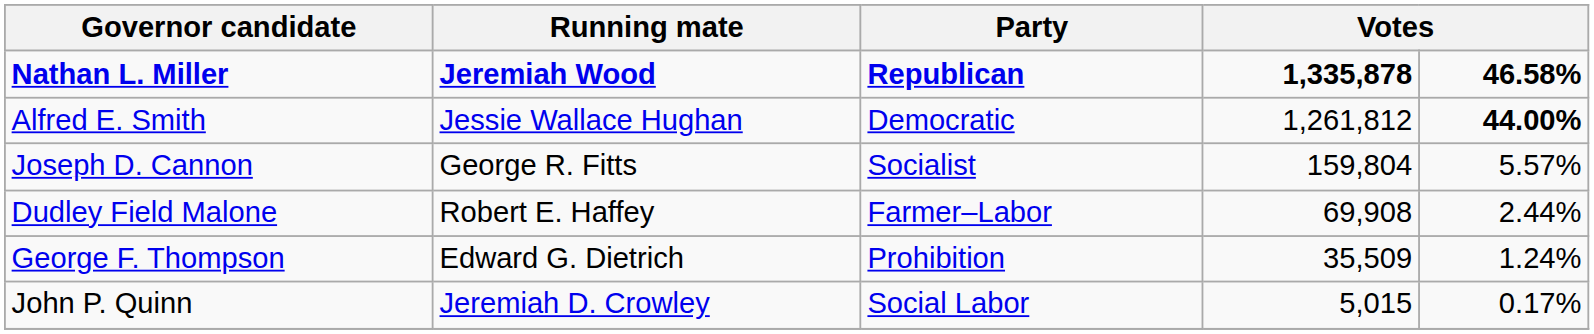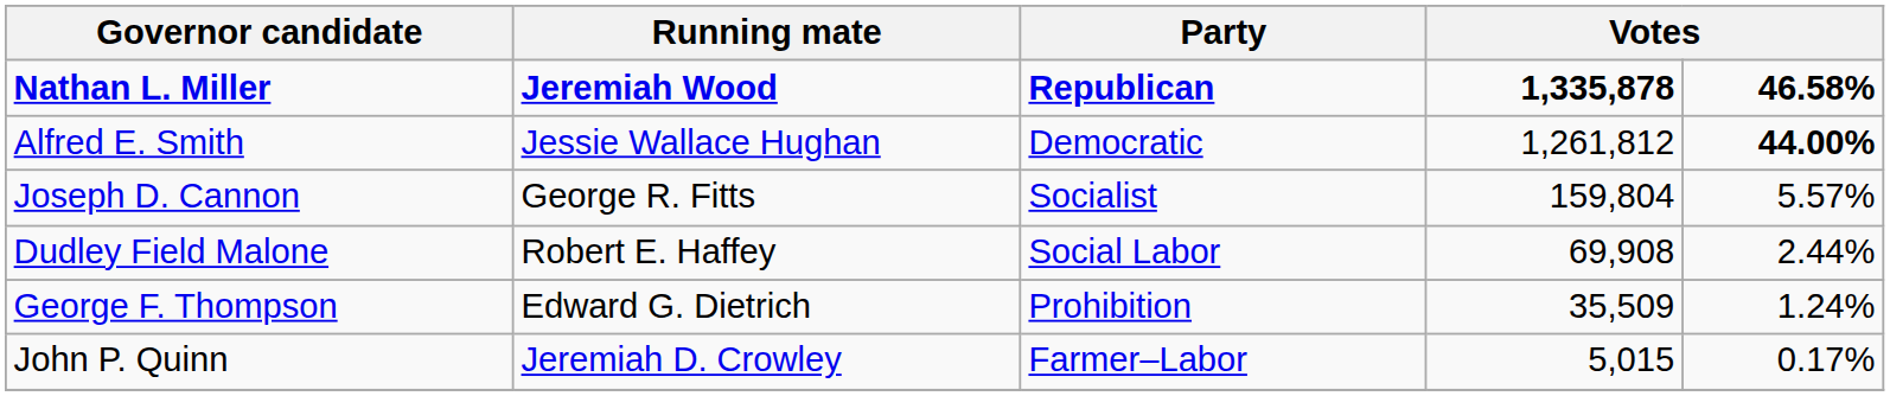Dudley Field Malone | Party: Farmer–Labor -> Social Labor
John P. Quinn | Party: Social Labor -> Farmer–Labor
